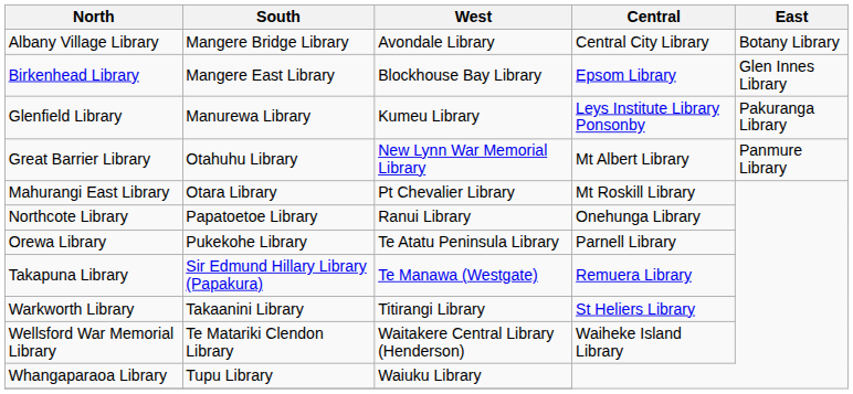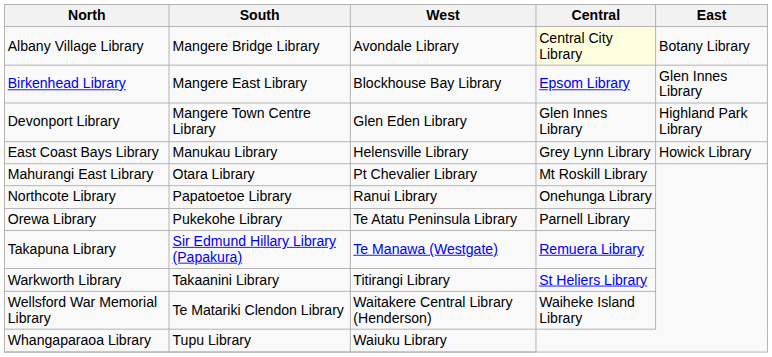Albany Village Library | Central: no background -> lightyellow background
+ row: Devonport Library | Mangere Town Centre Library | Glen Eden Library | Glen Innes Library | Highland Park Library
+ row: East Coast Bays Library | Manukau Library | Helensville Library | Grey Lynn Library | Howick Library
- row: Glenfield Library | Manurewa Library | Kumeu Library | Leys Institute Library Ponsonby | Pakuranga Library
- row: Great Barrier Library | Otahuhu Library | New Lynn War Memorial Library | Mt Albert Library | Panmure Library
